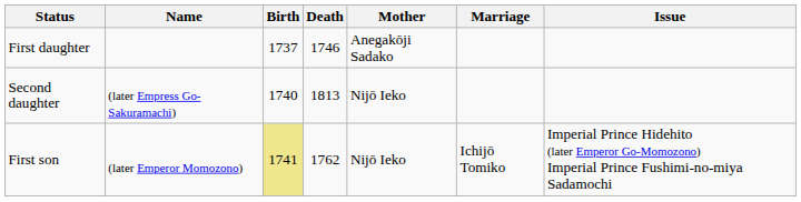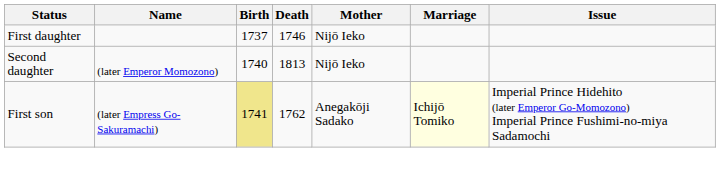First daughter | Mother: Anegakōji Sadako -> Nijō Ieko
Second daughter | Name: (later Empress Go-Sakuramachi) -> (later Emperor Momozono)
First son | Name: (later Emperor Momozono) -> (later Empress Go-Sakuramachi)
First son | Mother: Nijō Ieko -> Anegakōji Sadako
First son | Marriage: no background -> lightyellow background
